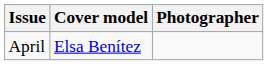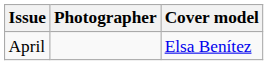columns swapped: Cover model <-> Photographer
